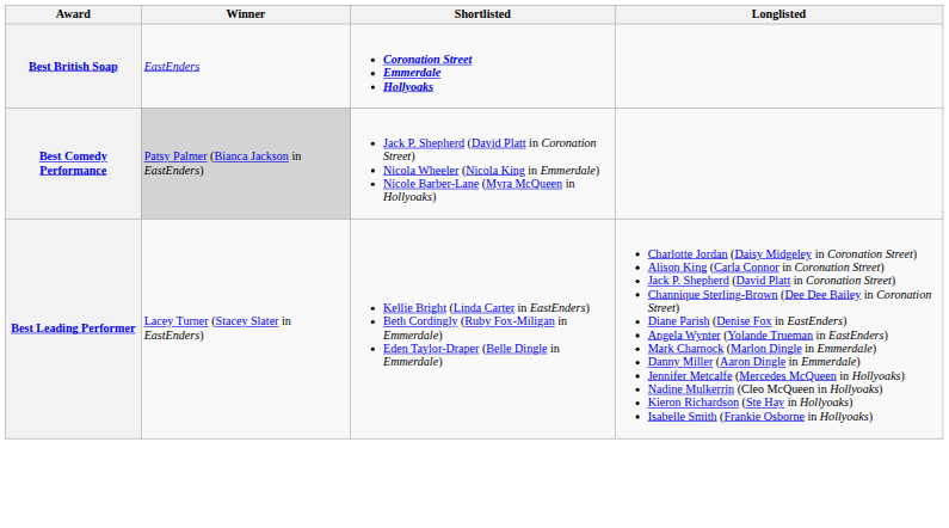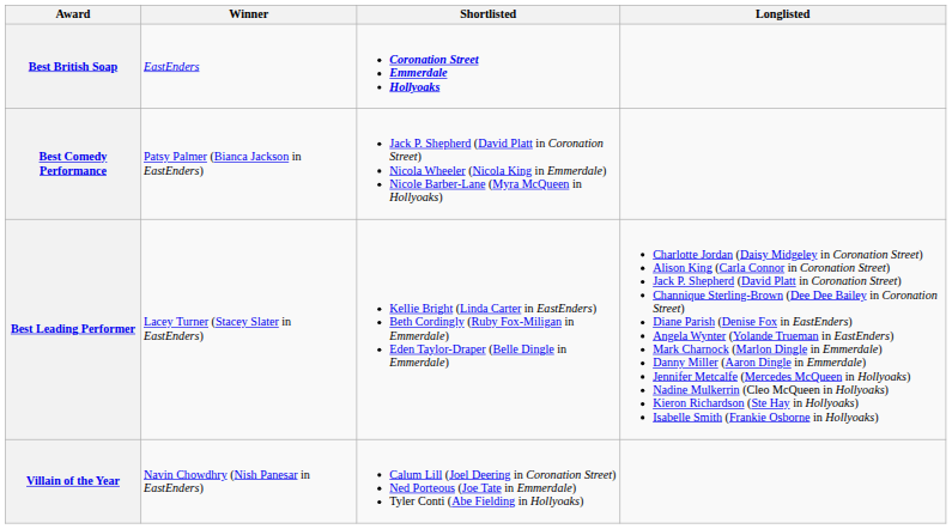Best Comedy Performance | Winner: lightgrey background -> no background
+ row: Villain of the Year | Navin Chowdhry (Nish Panesar in EastEnders) | Calum Lill (Joel Deering in Coronation Street) Ned Porteous (Joe Tate in Emmerdale) Tyler Conti (Abe Fielding in Hollyoaks)
